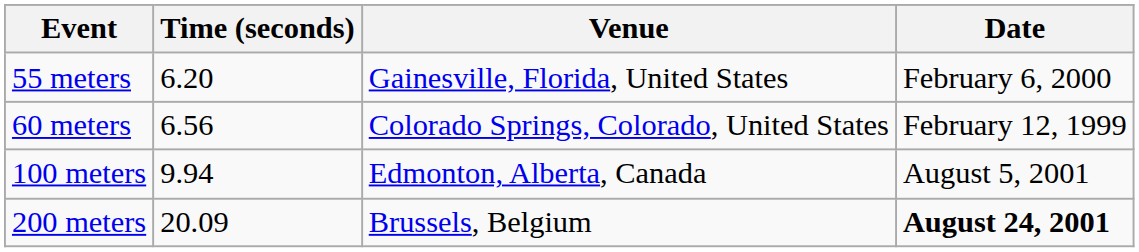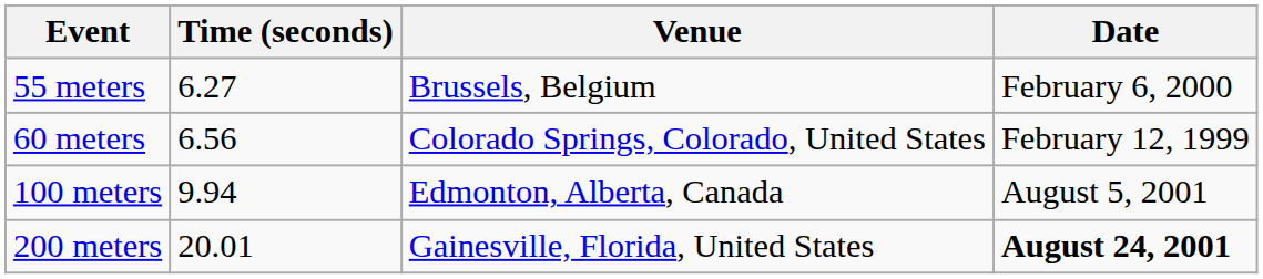55 meters | Time (seconds): 6.20 -> 6.27
55 meters | Venue: Gainesville, Florida, United States -> Brussels, Belgium
200 meters | Time (seconds): 20.09 -> 20.01
200 meters | Venue: Brussels, Belgium -> Gainesville, Florida, United States
